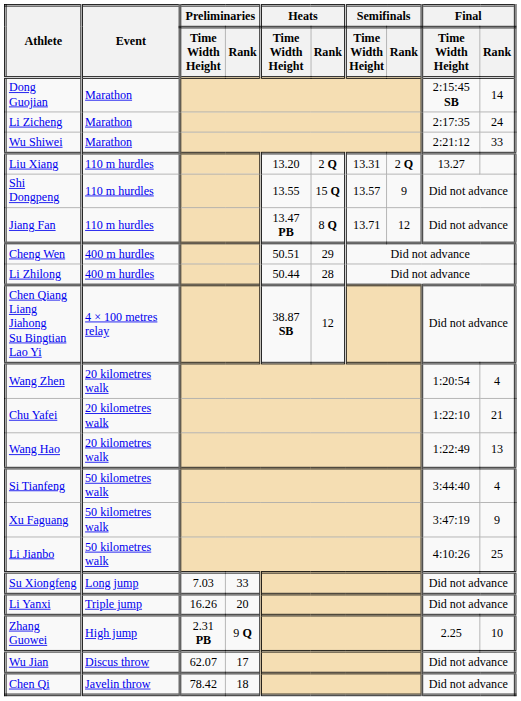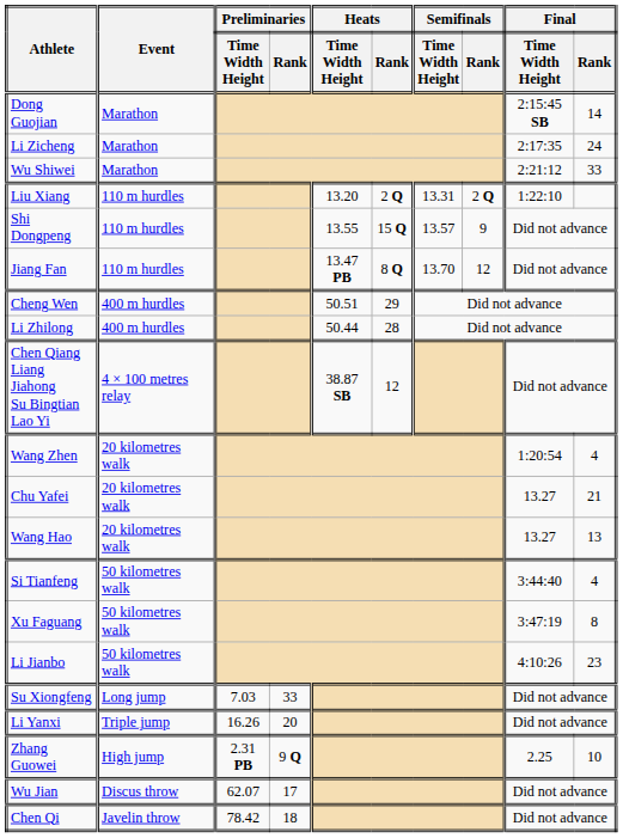Liu Xiang | Final / Time Width Height: 13.27 -> 1:22:10
Jiang Fan | Semifinals / Time Width Height: 13.71 -> 13.70
Chu Yafei | Final / Time Width Height: 1:22:10 -> 13.27
Wang Hao | Final / Time Width Height: 1:22:49 -> 13.27
Xu Faguang | Final / Rank: 9 -> 8
Li Jianbo | Final / Rank: 25 -> 23
